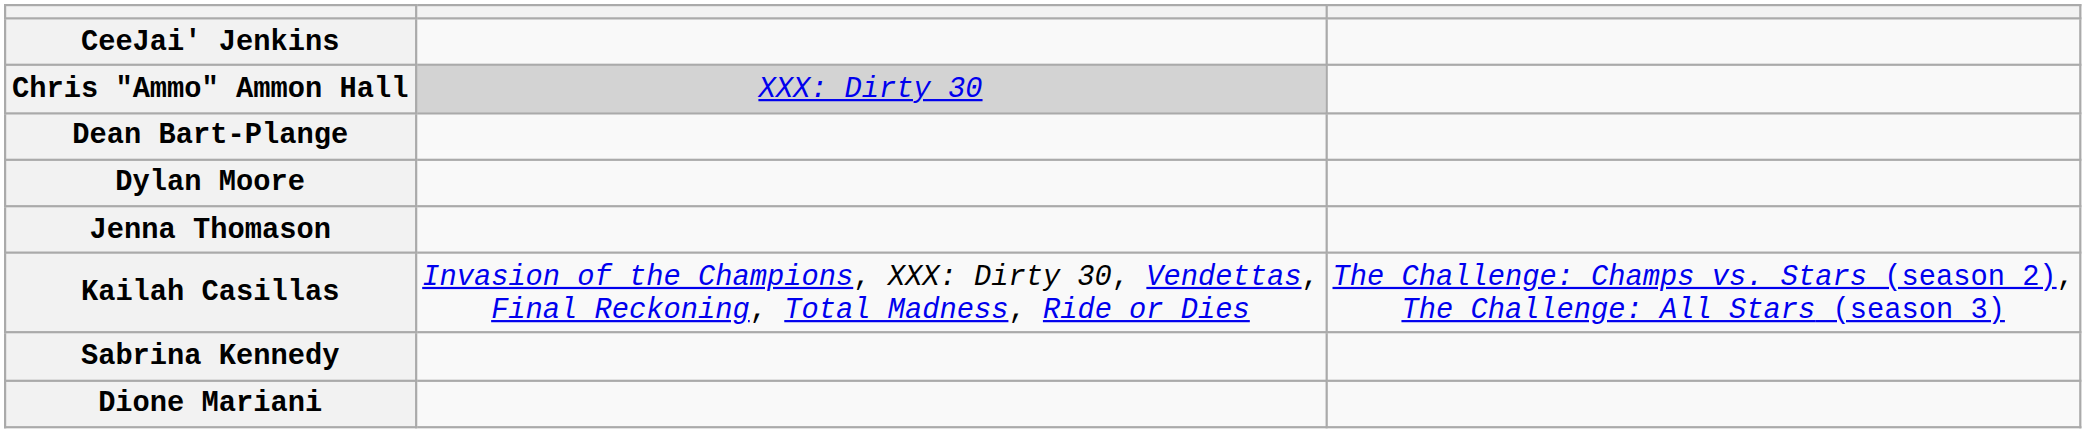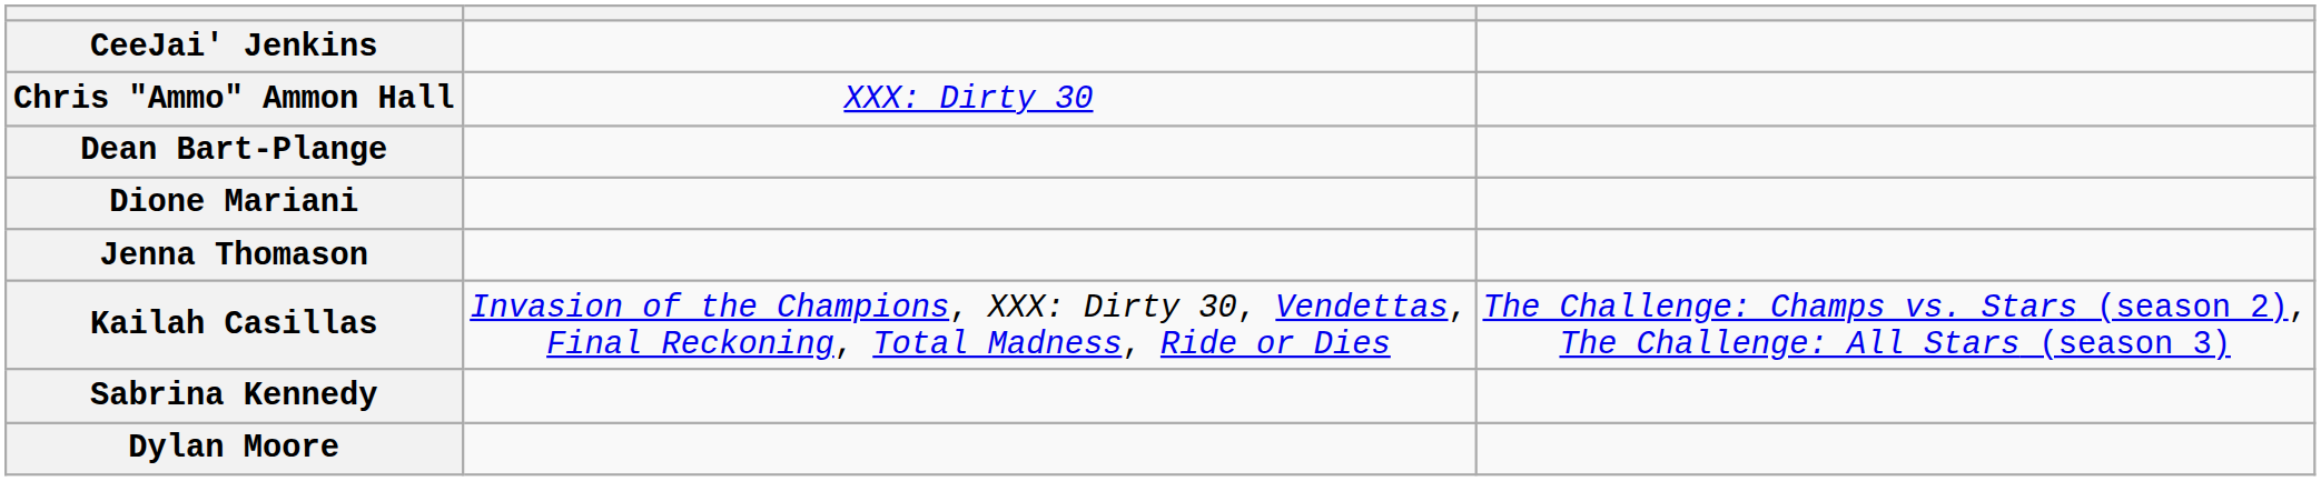Chris "Ammo" Ammon Hall | column 2: lightgrey background -> no background
rows swapped: Dione Mariani <-> Dylan Moore
